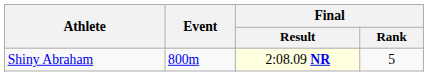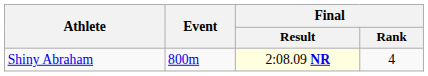Shiny Abraham | Final / Rank: 5 -> 4
